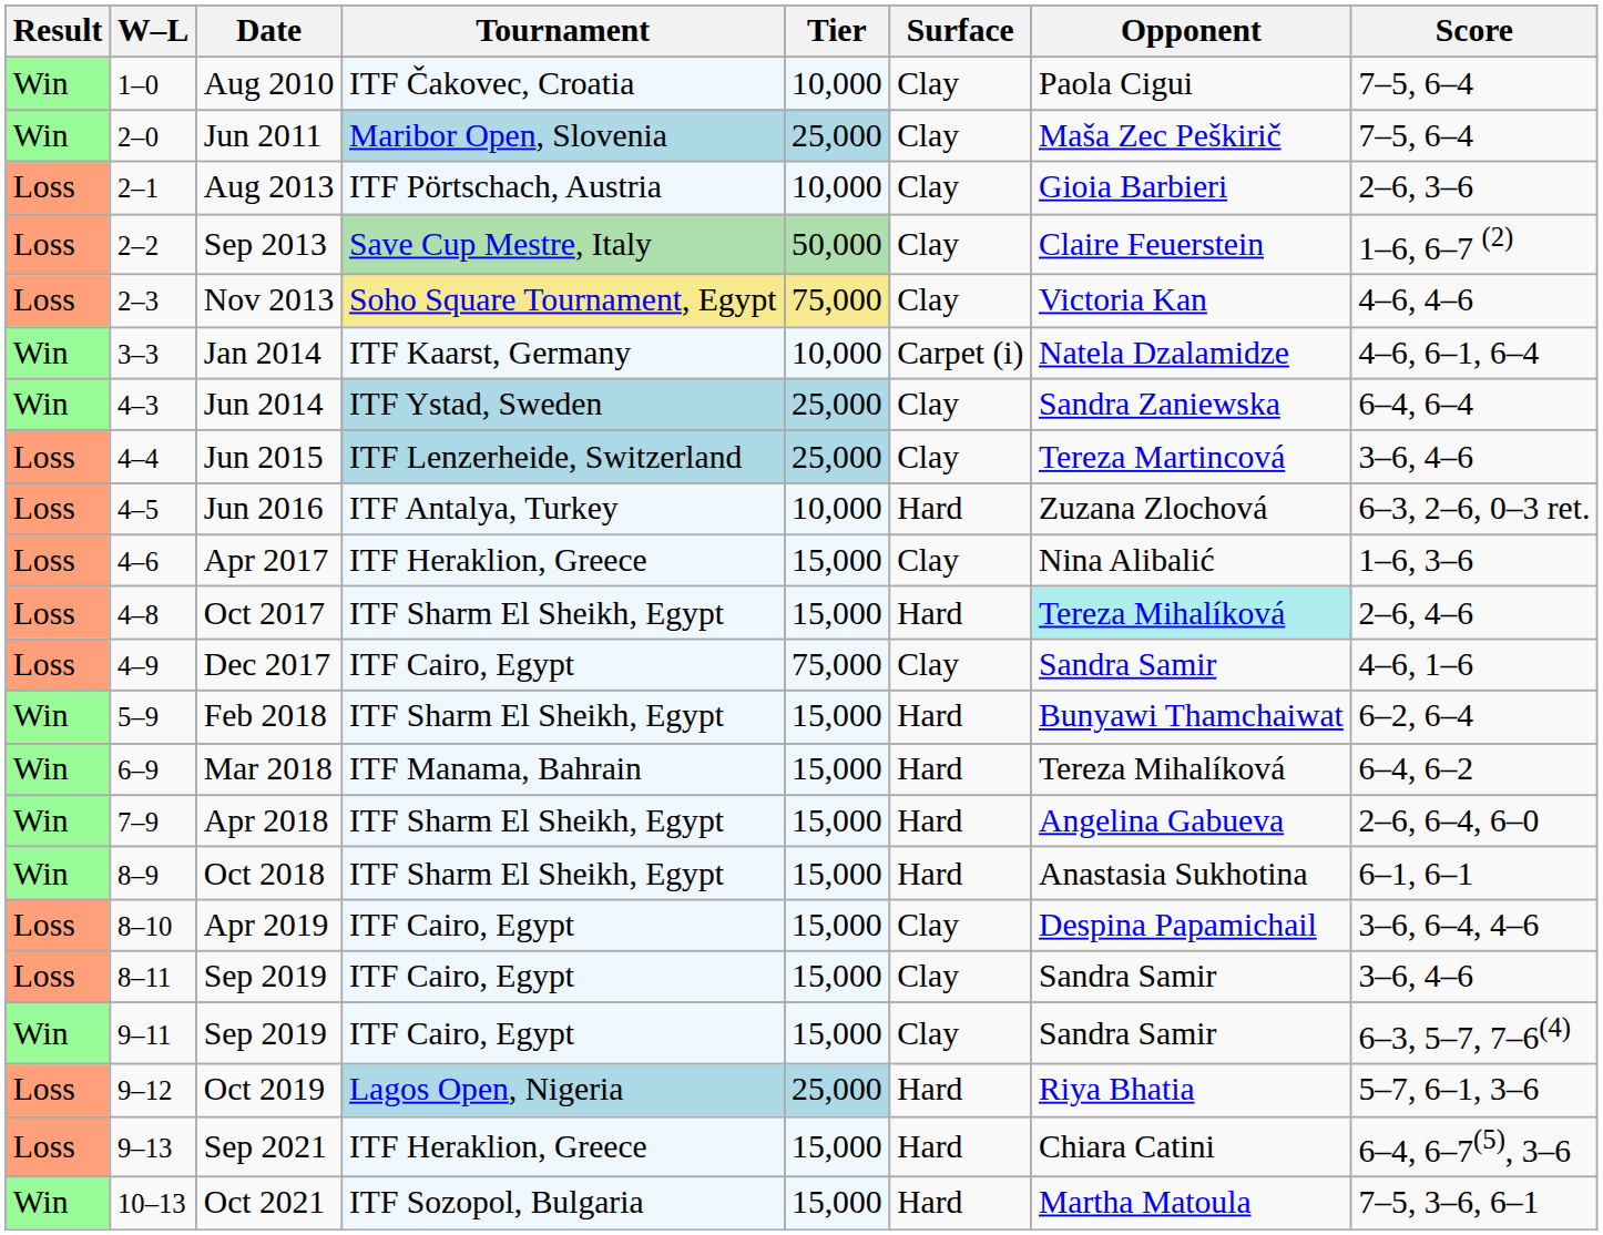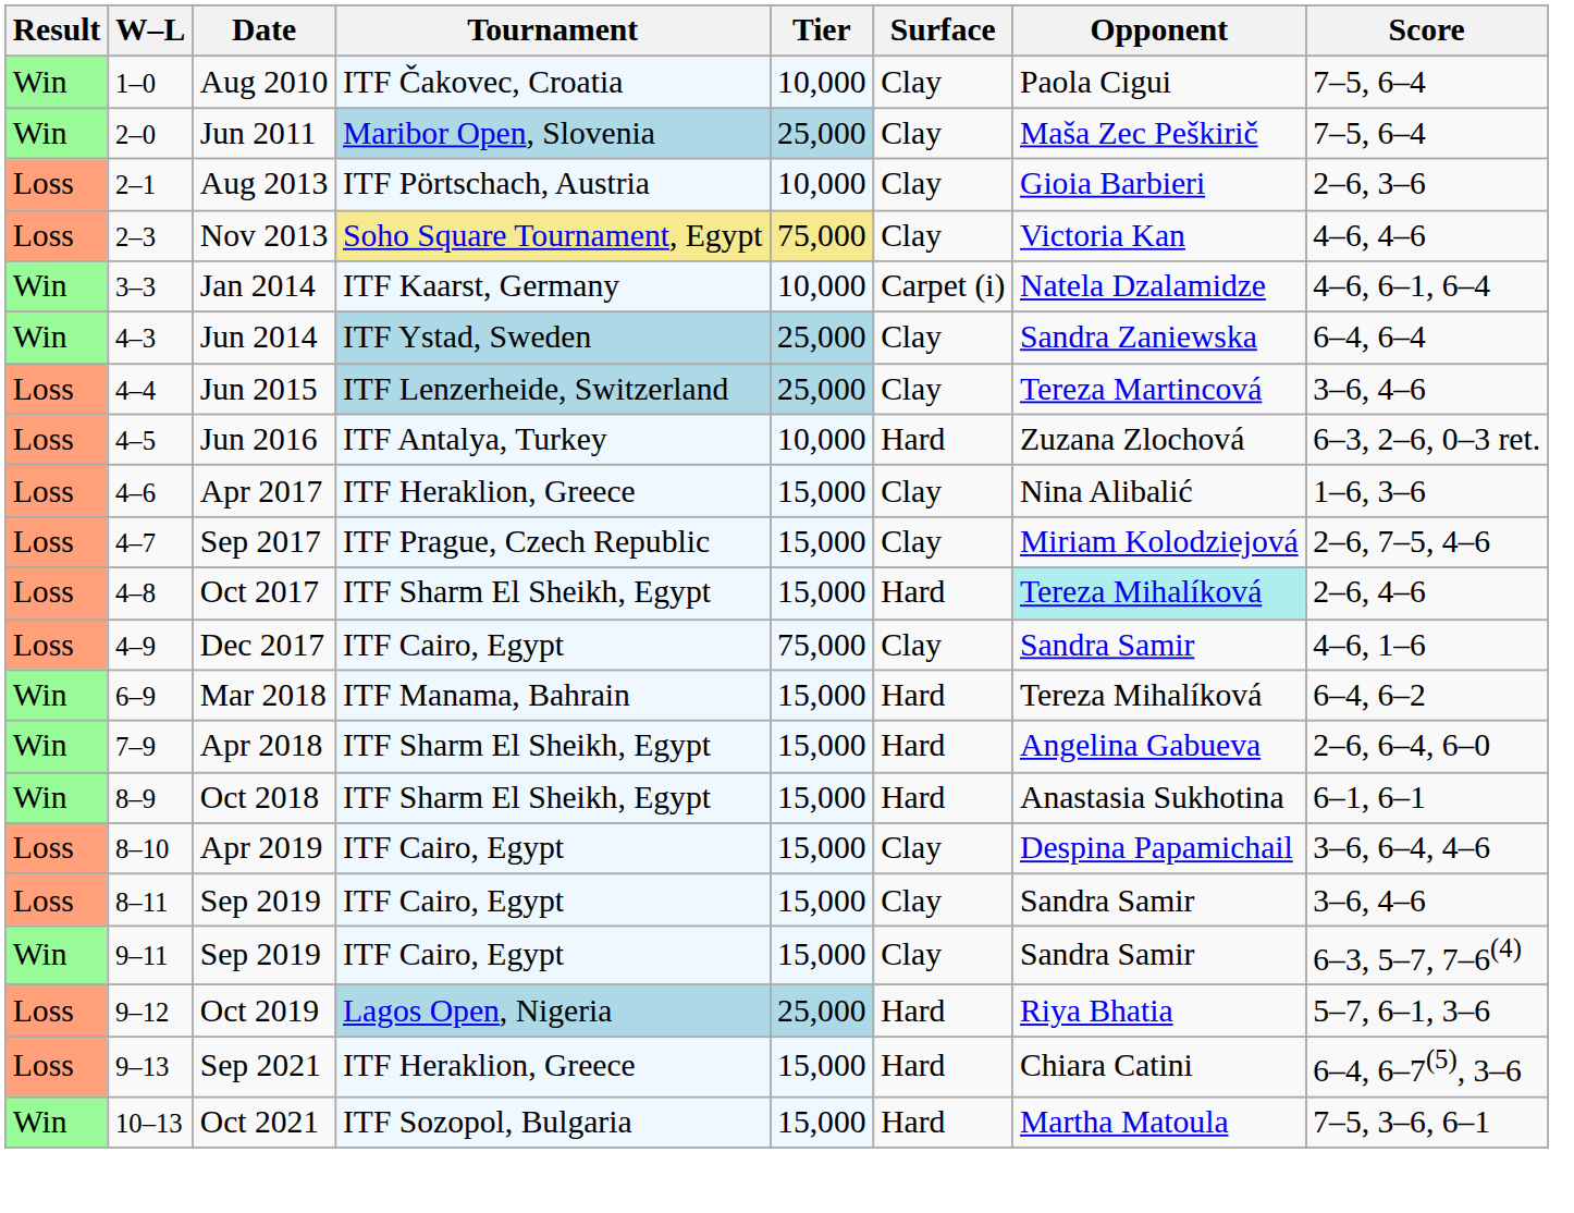- row: Loss | 2–2 | Sep 2013 | Save Cup Mestre, Italy | 50,000 | Clay | Claire Feuerstein | 1–6, 6–7 (2)
+ row: Loss | 4–7 | Sep 2017 | ITF Prague, Czech Republic | 15,000 | Clay | Miriam Kolodziejová | 2–6, 7–5, 4–6
- row: Win | 5–9 | Feb 2018 | ITF Sharm El Sheikh, Egypt | 15,000 | Hard | Bunyawi Thamchaiwat | 6–2, 6–4
